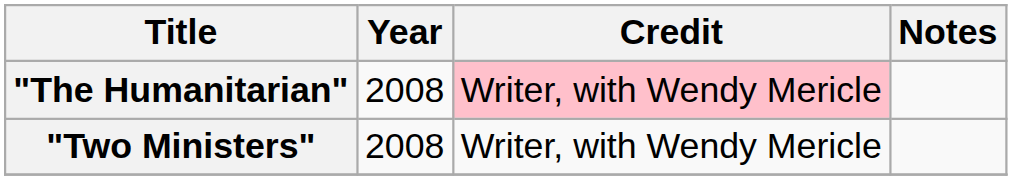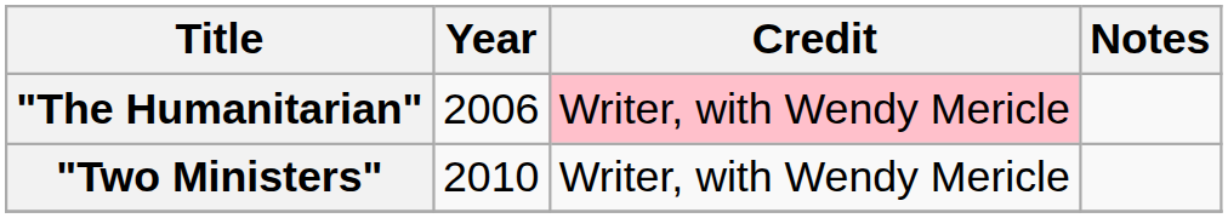"The Humanitarian" | Year: 2008 -> 2006
"Two Ministers" | Year: 2008 -> 2010
